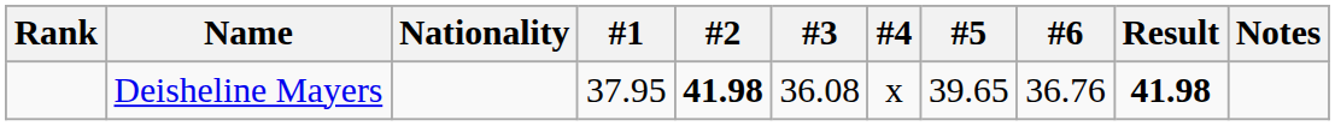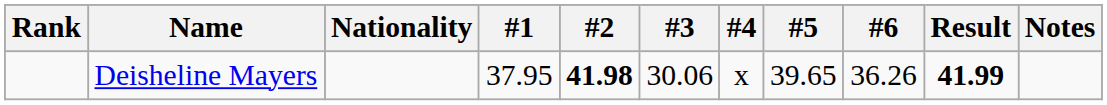Deisheline Mayers | #3: 36.08 -> 30.06
Deisheline Mayers | #6: 36.76 -> 36.26
Deisheline Mayers | Result: 41.98 -> 41.99
